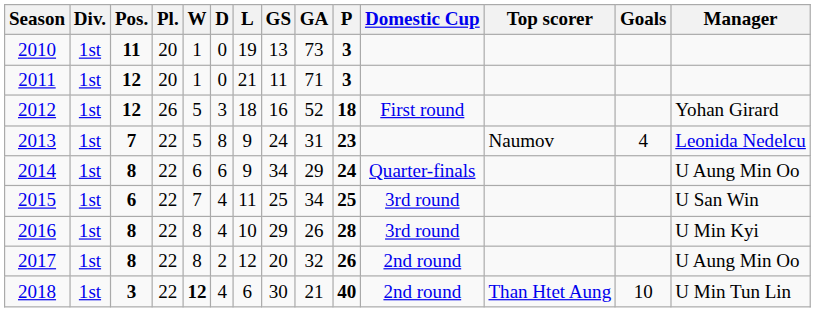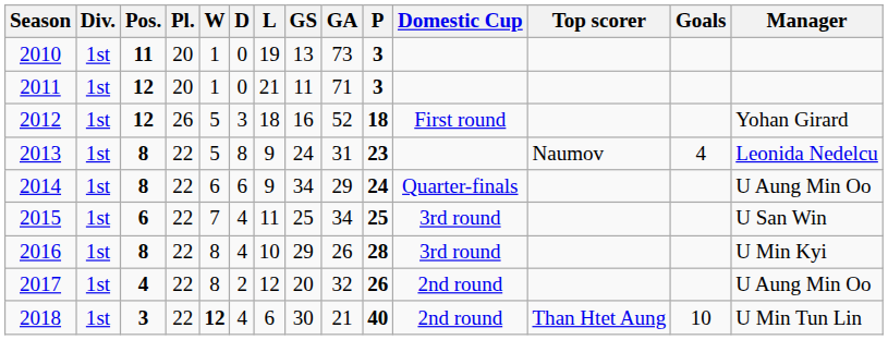2013 | Pos.: 7 -> 8
2017 | Pos.: 8 -> 4
